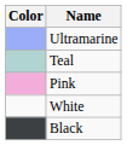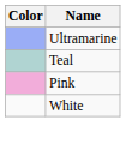- row: Black
